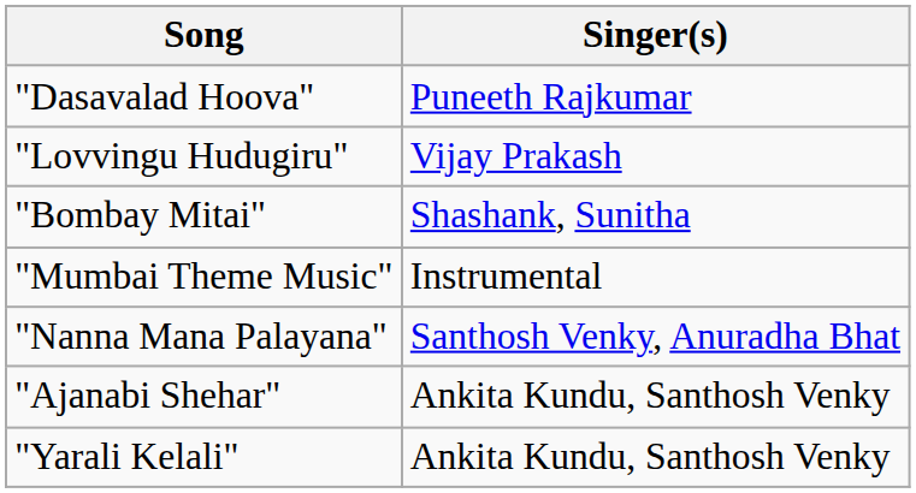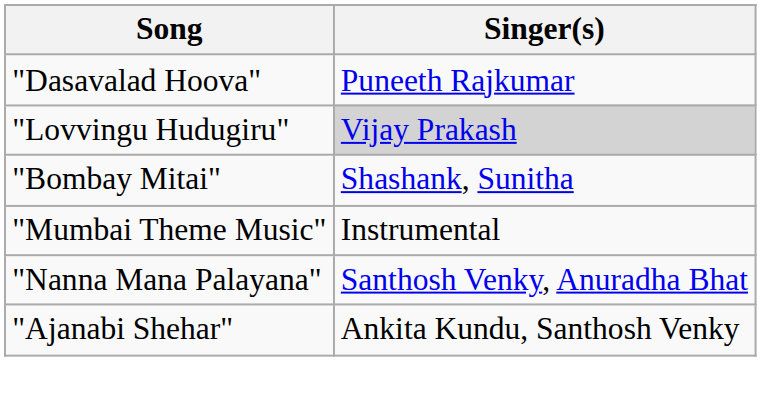"Lovvingu Hudugiru" | Singer(s): no background -> lightgrey background
- row: "Yarali Kelali" | Ankita Kundu, Santhosh Venky
